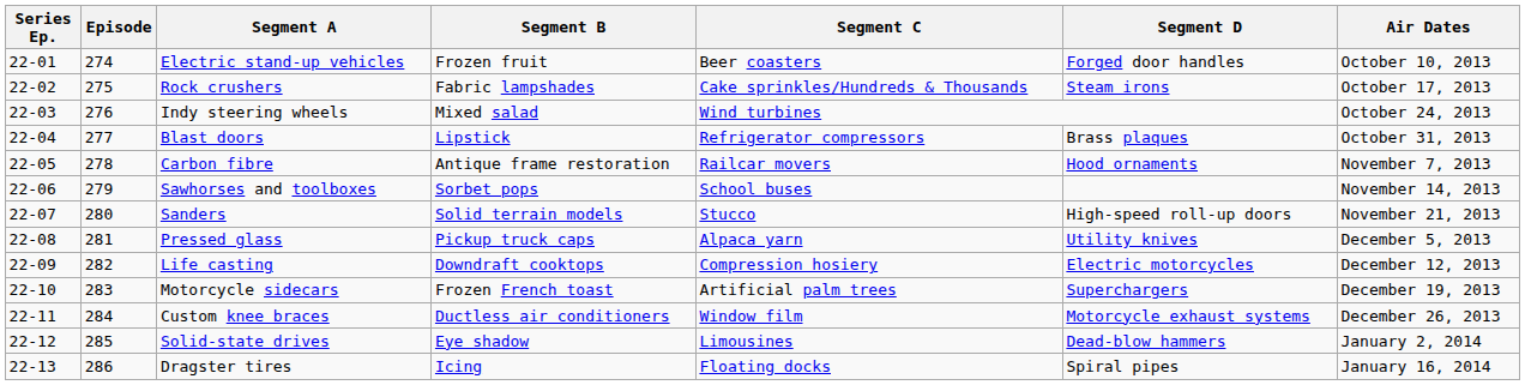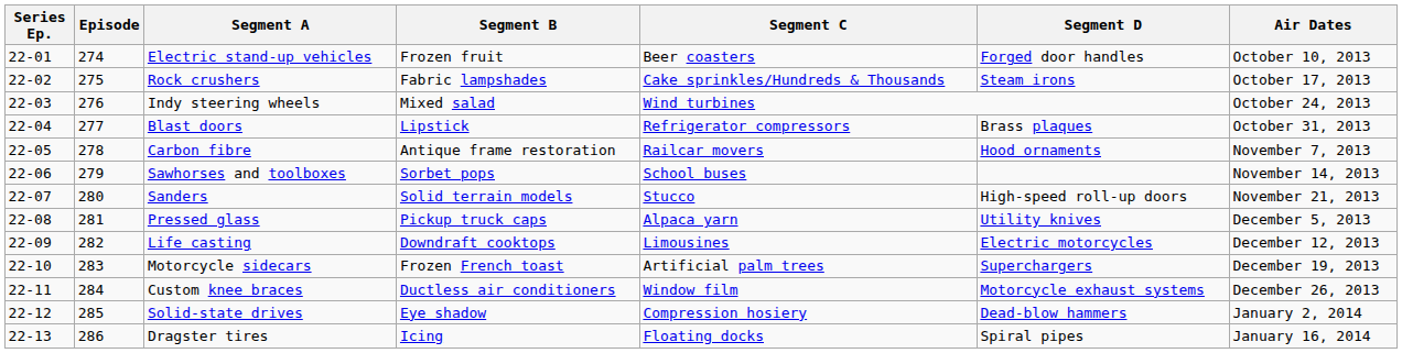Life casting | Segment C: Compression hosiery -> Limousines
Solid-state drives | Segment C: Limousines -> Compression hosiery
